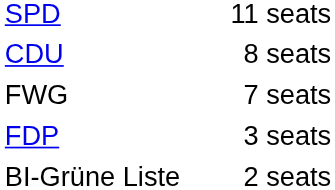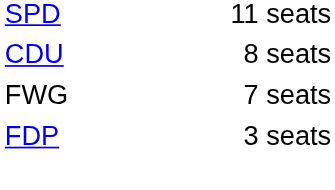- row: BI-Grüne Liste | 2 seats
